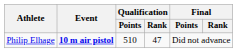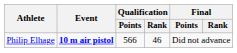Philip Elhage | Qualification / Points: 510 -> 566
Philip Elhage | Qualification / Rank: 47 -> 46
